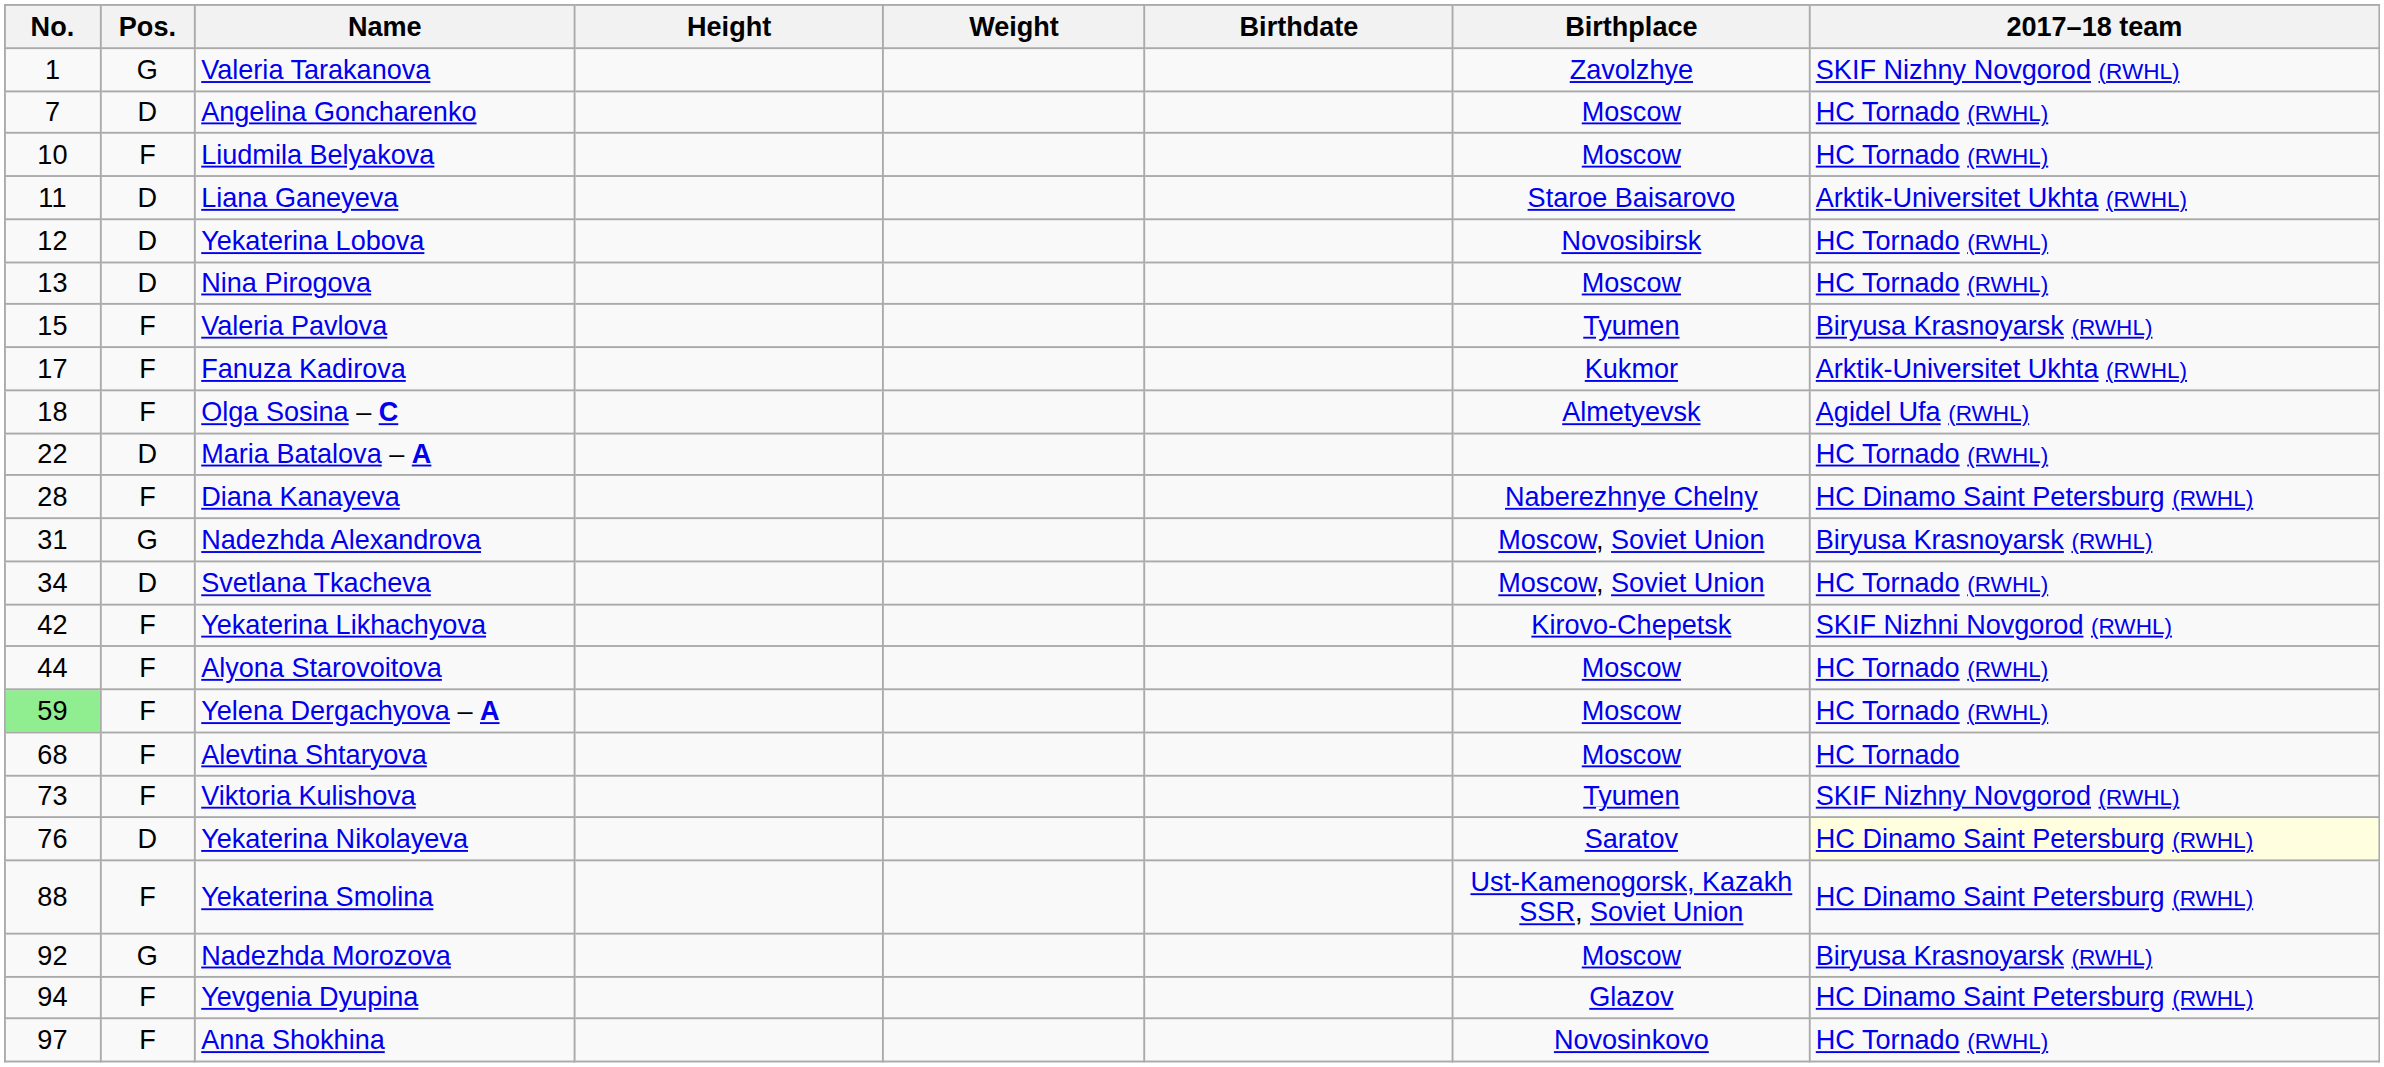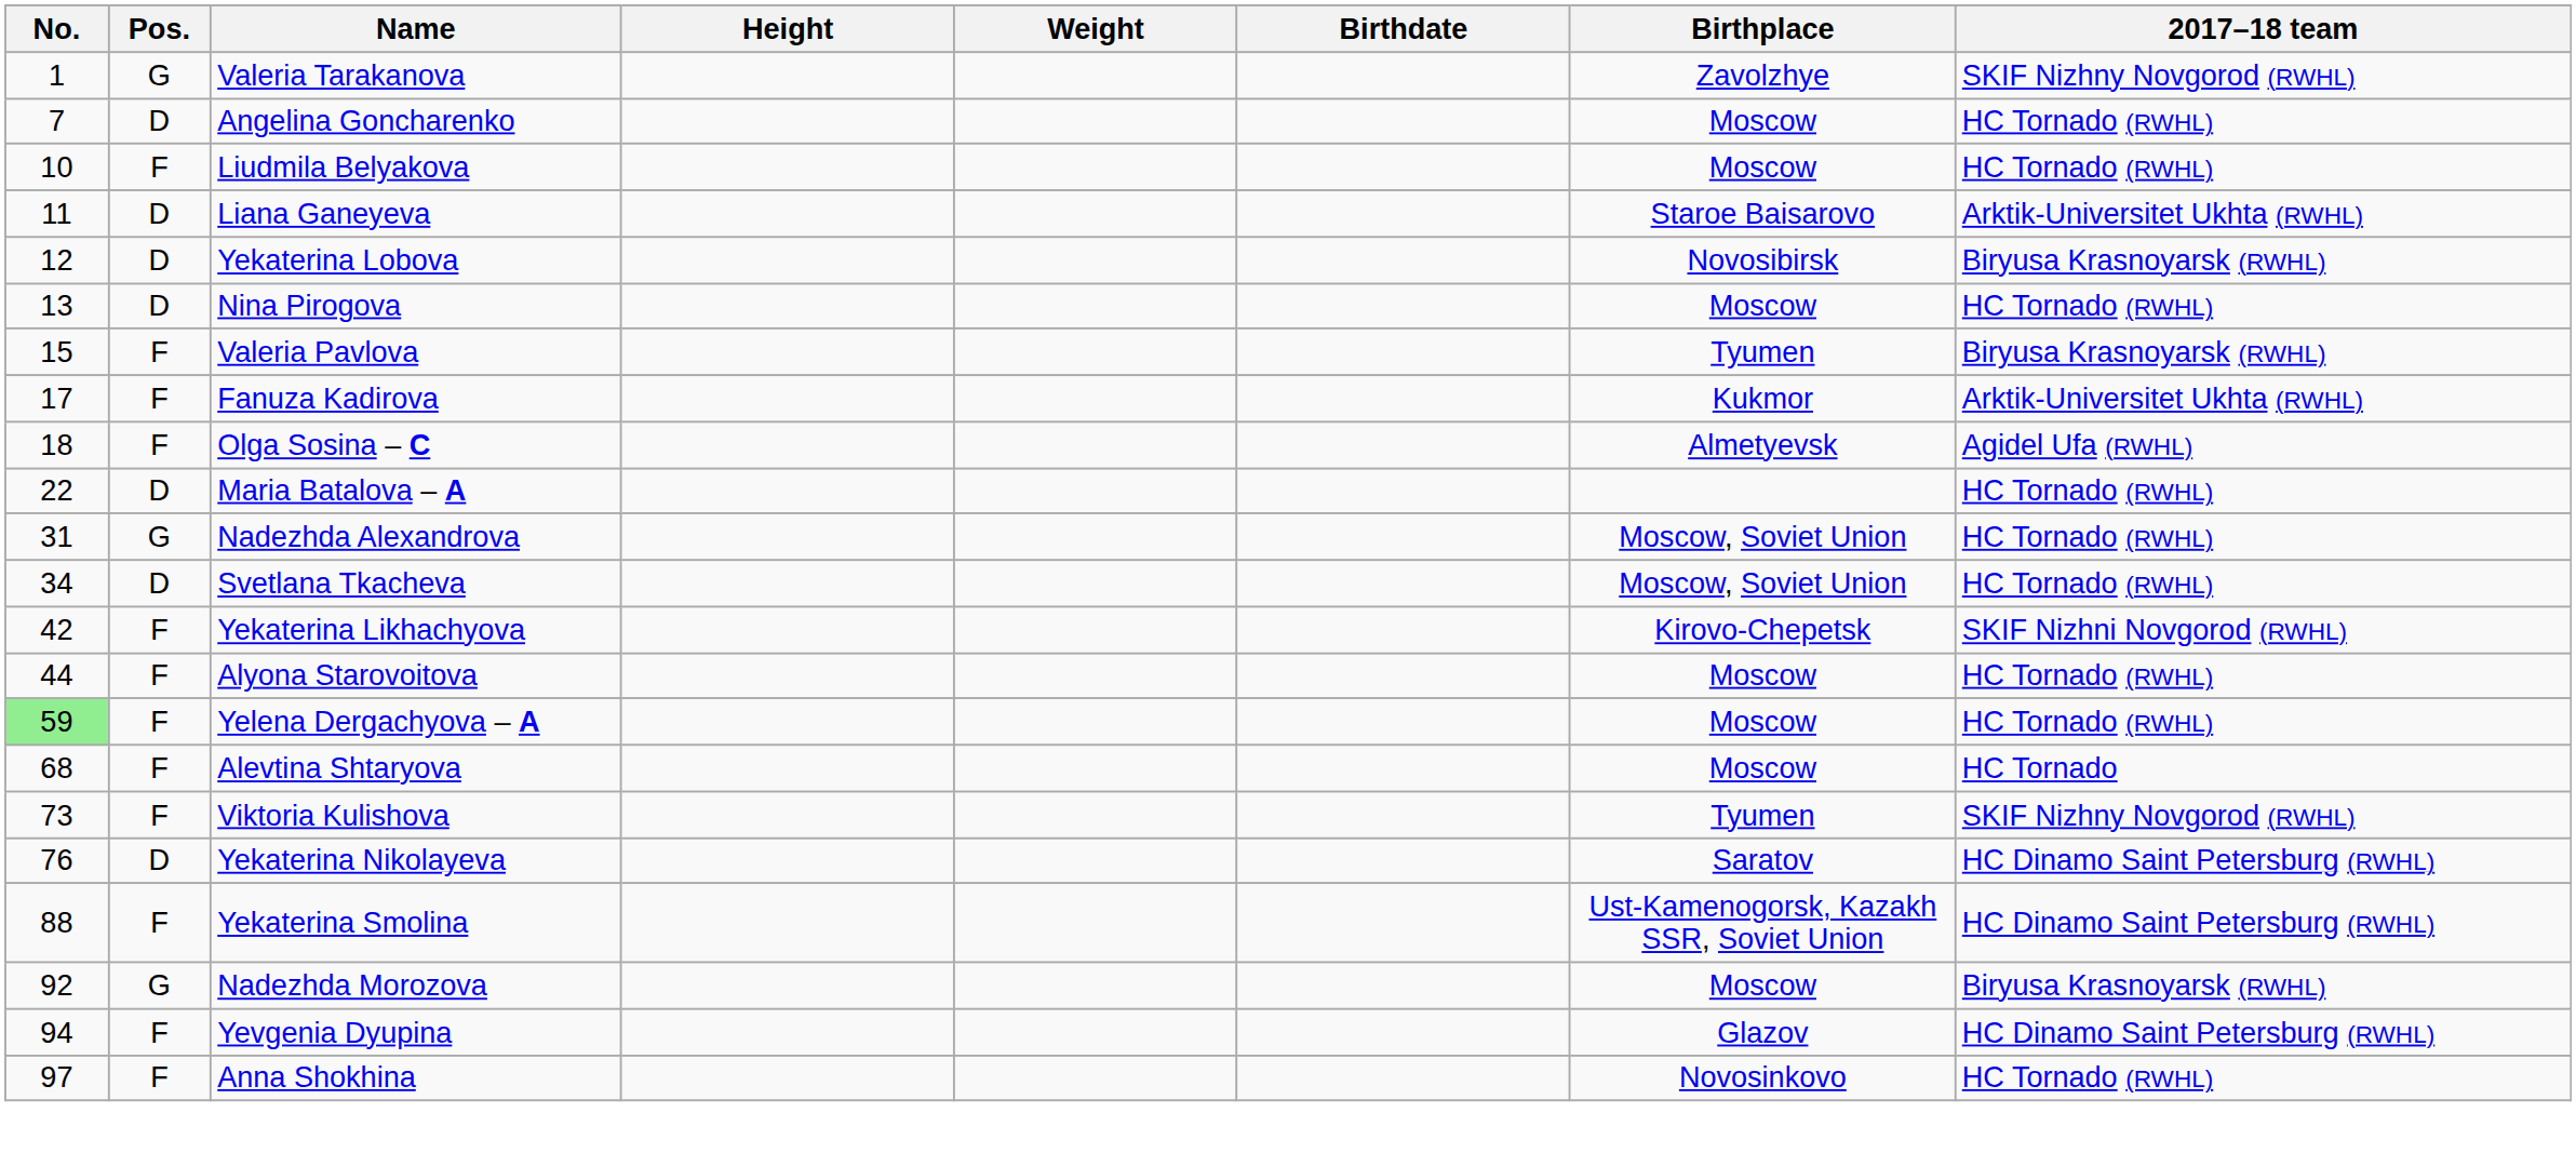Yekaterina Lobova | 2017–18 team: HC Tornado (RWHL) -> Biryusa Krasnoyarsk (RWHL)
- row: 28 | F | Diana Kanayeva | Naberezhnye Chelny | HC Dinamo Saint Petersburg (RWHL)
Nadezhda Alexandrova | 2017–18 team: Biryusa Krasnoyarsk (RWHL) -> HC Tornado (RWHL)
Yekaterina Nikolayeva | 2017–18 team: lightyellow background -> no background
